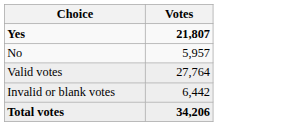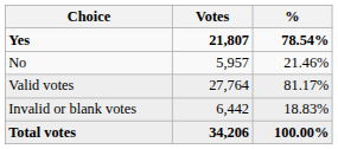+ column: % | 78.54% | 21.46% | 81.17% | 18.83% | 100.00%
